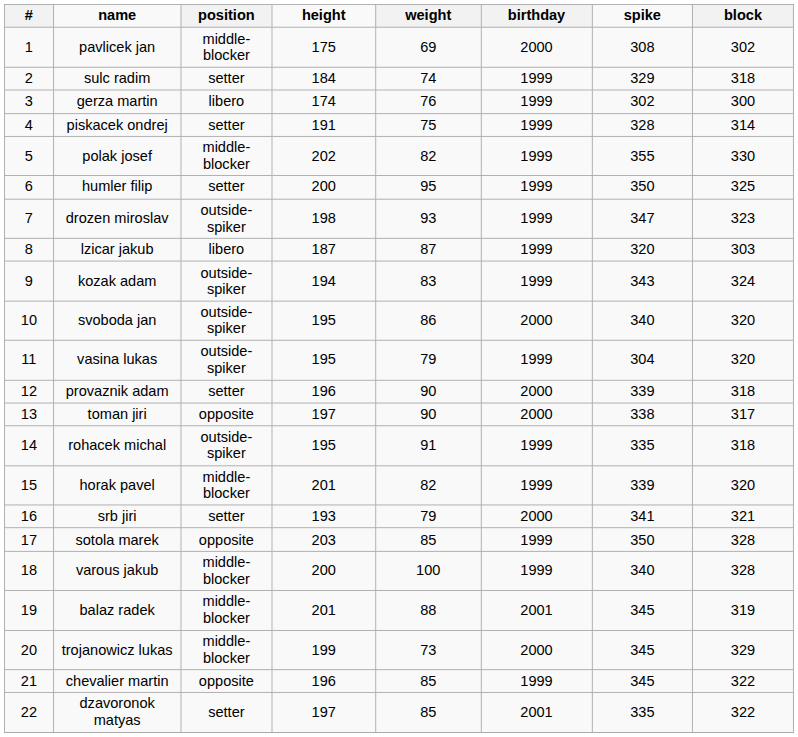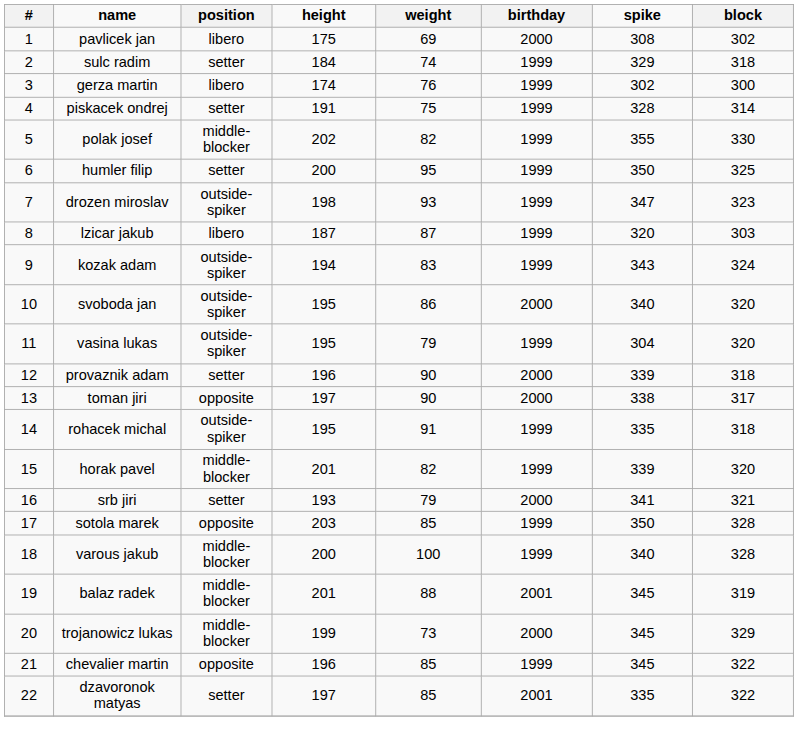pavlicek jan | position: middle-blocker -> libero
